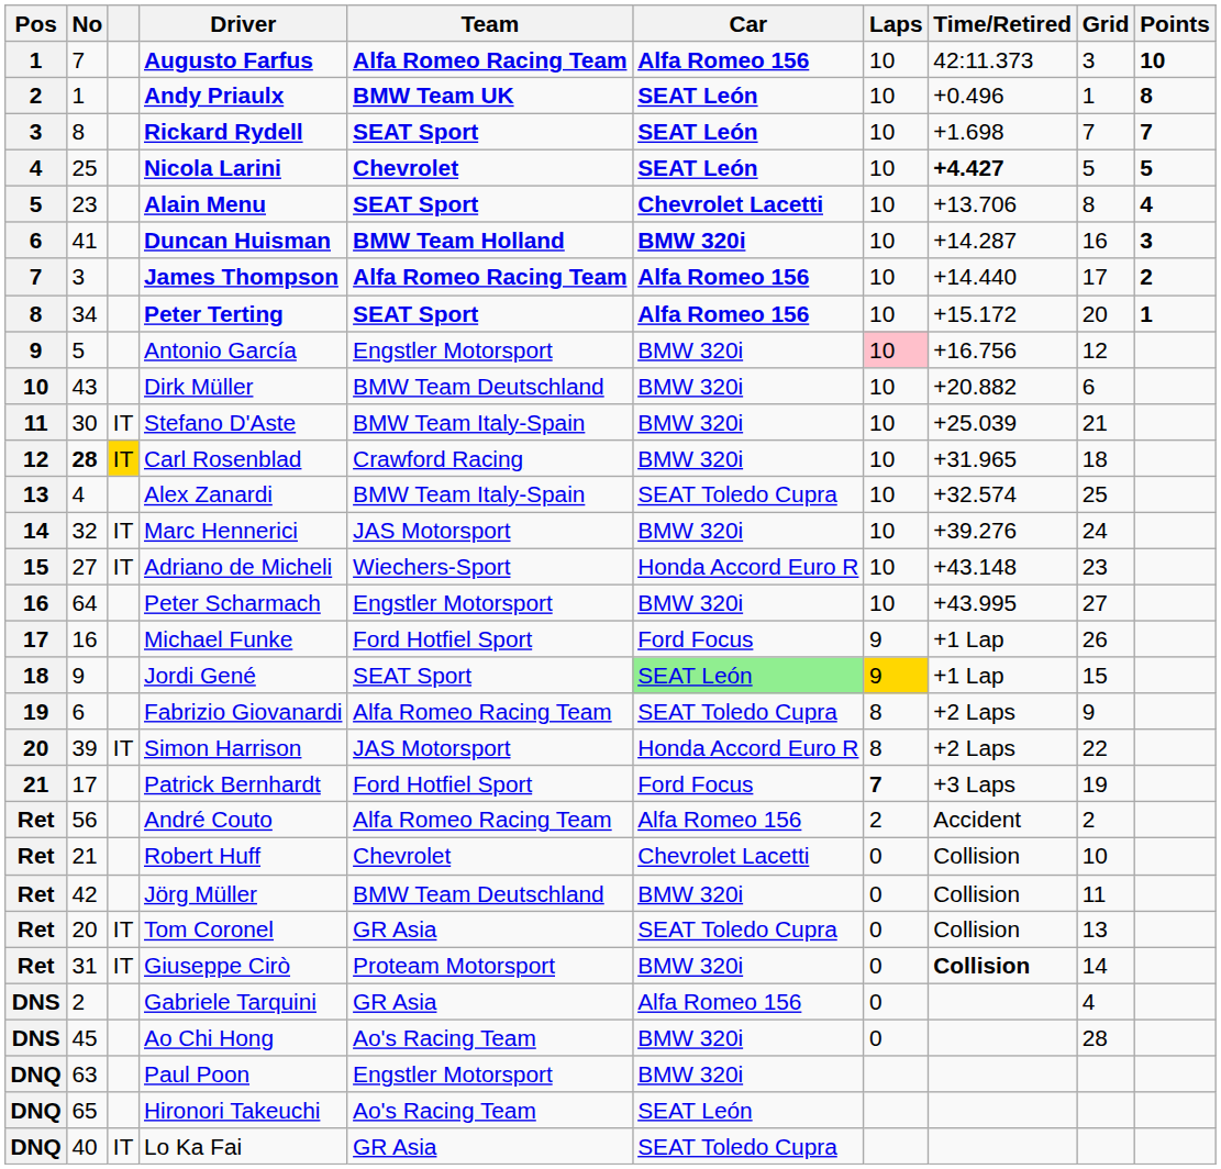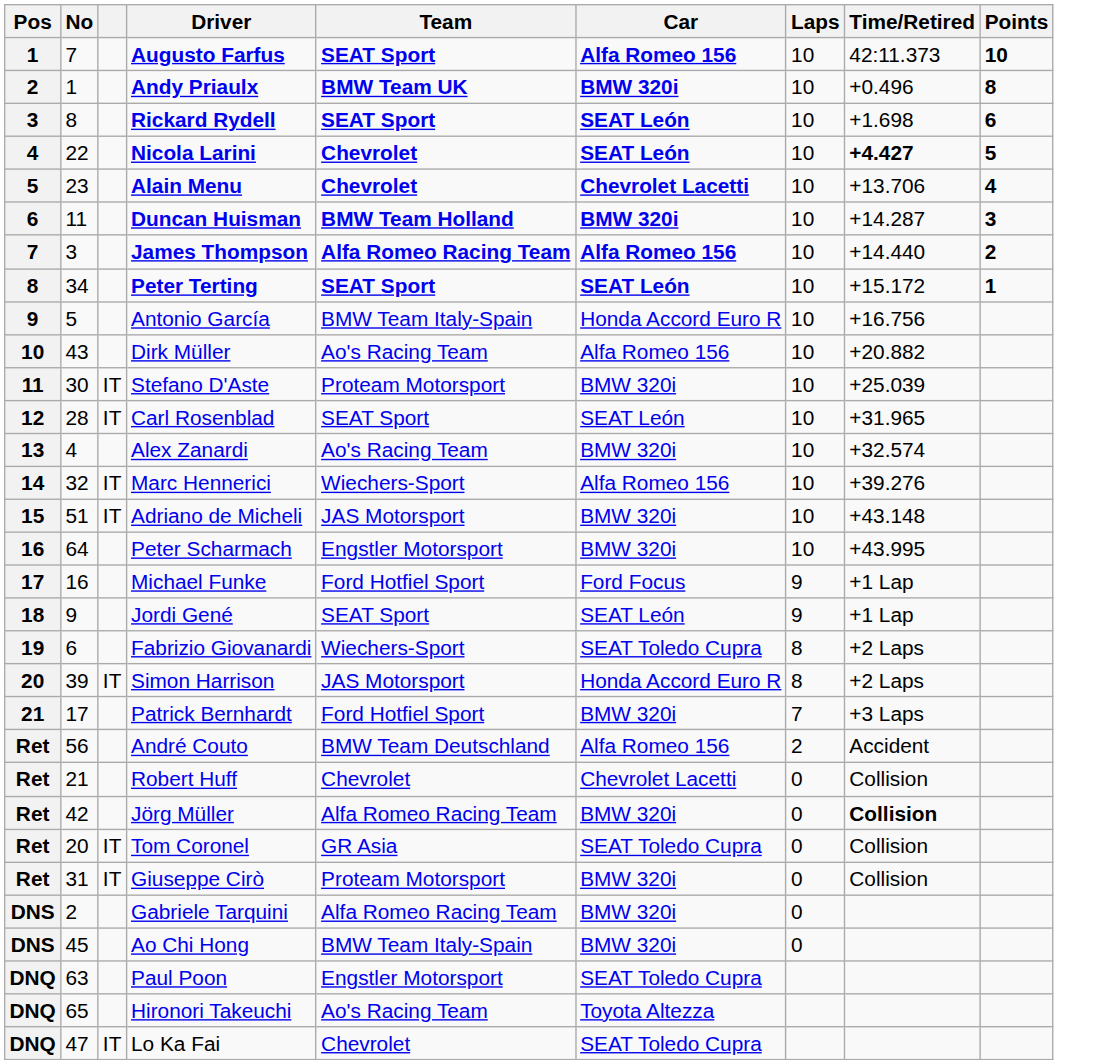- column: Grid | 3 | 1 | 7 | 5 | 8 | 16 | 17 | 20 | 12 | 6 | 21 | 18 | 25 | 24 | 23 | 27 | 26 | 15 | 9 | 22 | 19 | 2 | 10 | 11 | 13 | 14 | 4 | 28
Augusto Farfus | Team: Alfa Romeo Racing Team -> SEAT Sport
Andy Priaulx | Car: SEAT León -> BMW 320i
Rickard Rydell | Points: 7 -> 6
Nicola Larini | No: 25 -> 22
Alain Menu | Team: SEAT Sport -> Chevrolet
Duncan Huisman | No: 41 -> 11
Peter Terting | Car: Alfa Romeo 156 -> SEAT León
Antonio García | Team: Engstler Motorsport -> BMW Team Italy-Spain
Antonio García | Car: BMW 320i -> Honda Accord Euro R
Antonio García | Laps: pink background -> no background
Dirk Müller | Team: BMW Team Deutschland -> Ao's Racing Team
Dirk Müller | Car: BMW 320i -> Alfa Romeo 156
Stefano D'Aste | Team: BMW Team Italy-Spain -> Proteam Motorsport
Carl Rosenblad | No: bold -> normal
Carl Rosenblad | column 3: gold background -> no background
Carl Rosenblad | Team: Crawford Racing -> SEAT Sport
Carl Rosenblad | Car: BMW 320i -> SEAT León
Alex Zanardi | Team: BMW Team Italy-Spain -> Ao's Racing Team
Alex Zanardi | Car: SEAT Toledo Cupra -> BMW 320i
Marc Hennerici | Team: JAS Motorsport -> Wiechers-Sport
Marc Hennerici | Car: BMW 320i -> Alfa Romeo 156
Adriano de Micheli | No: 27 -> 51
Adriano de Micheli | Team: Wiechers-Sport -> JAS Motorsport
Adriano de Micheli | Car: Honda Accord Euro R -> BMW 320i
Jordi Gené | Car: lightgreen background -> no background
Jordi Gené | Laps: gold background -> no background
Fabrizio Giovanardi | Team: Alfa Romeo Racing Team -> Wiechers-Sport
Patrick Bernhardt | Car: Ford Focus -> BMW 320i
Patrick Bernhardt | Laps: bold -> normal
André Couto | Team: Alfa Romeo Racing Team -> BMW Team Deutschland
Jörg Müller | Team: BMW Team Deutschland -> Alfa Romeo Racing Team
Jörg Müller | Time/Retired: normal -> bold
Giuseppe Cirò | Time/Retired: bold -> normal
Gabriele Tarquini | Team: GR Asia -> Alfa Romeo Racing Team
Gabriele Tarquini | Car: Alfa Romeo 156 -> BMW 320i
Ao Chi Hong | Team: Ao's Racing Team -> BMW Team Italy-Spain
Paul Poon | Car: BMW 320i -> SEAT Toledo Cupra
Hironori Takeuchi | Car: SEAT León -> Toyota Altezza
Lo Ka Fai | No: 40 -> 47
Lo Ka Fai | Team: GR Asia -> Chevrolet
